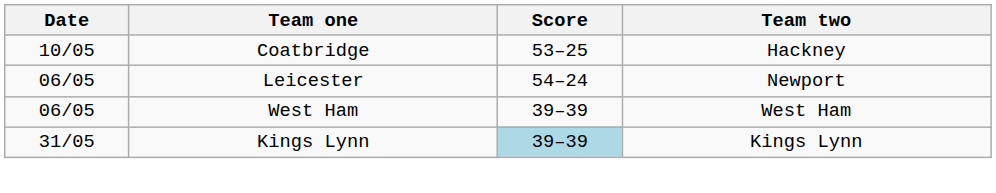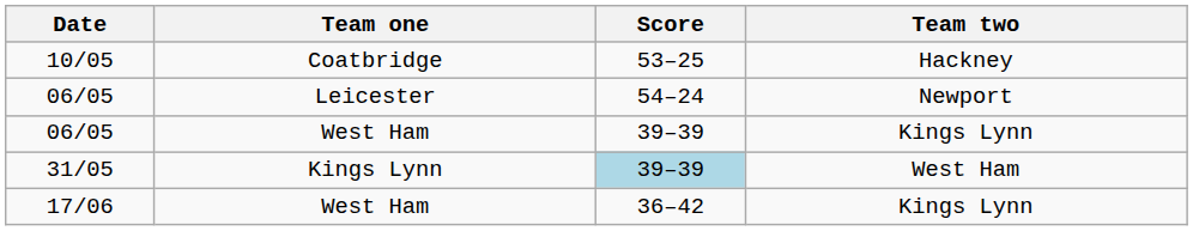06/05 / West Ham | Team two: West Ham -> Kings Lynn
31/05 | Team two: Kings Lynn -> West Ham
+ row: 17/06 | West Ham | 36–42 | Kings Lynn
